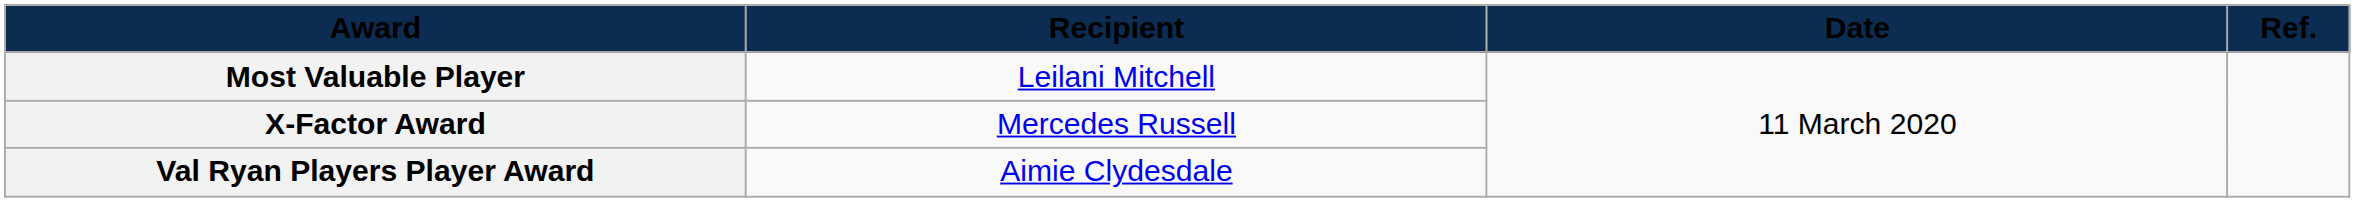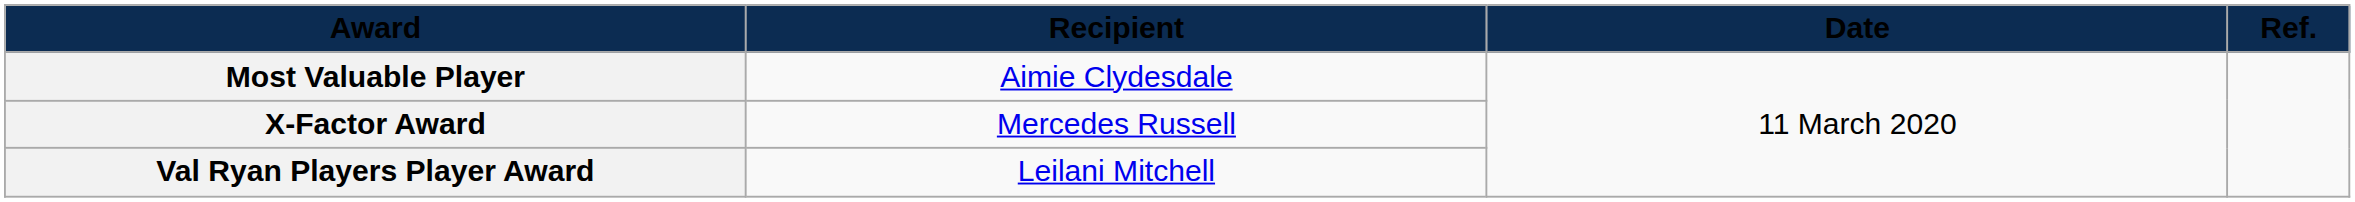Most Valuable Player | Recipient: Leilani Mitchell -> Aimie Clydesdale
Val Ryan Players Player Award | Recipient: Aimie Clydesdale -> Leilani Mitchell
